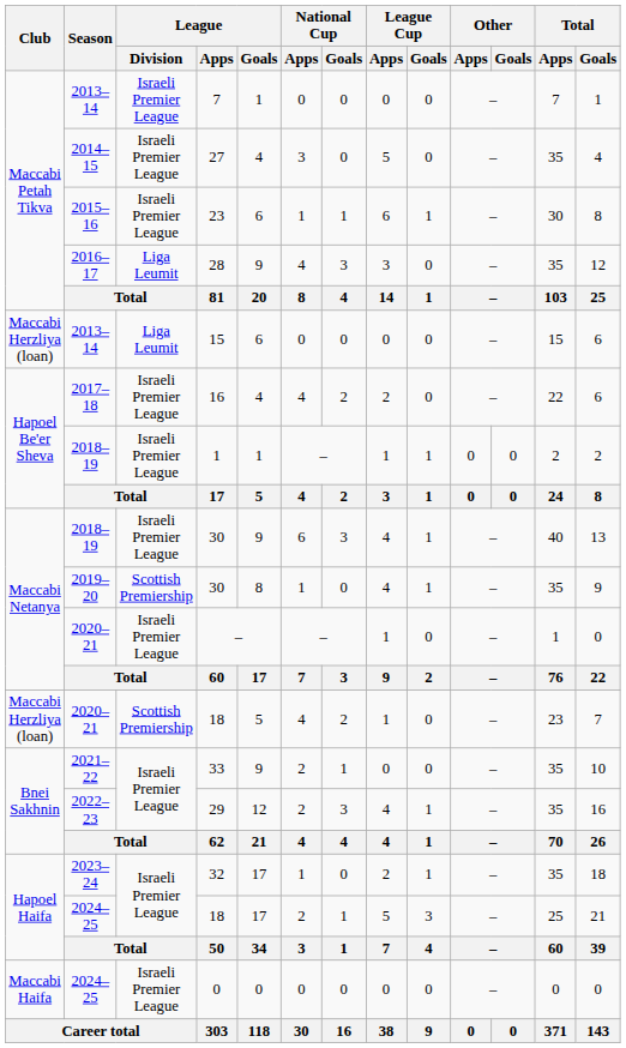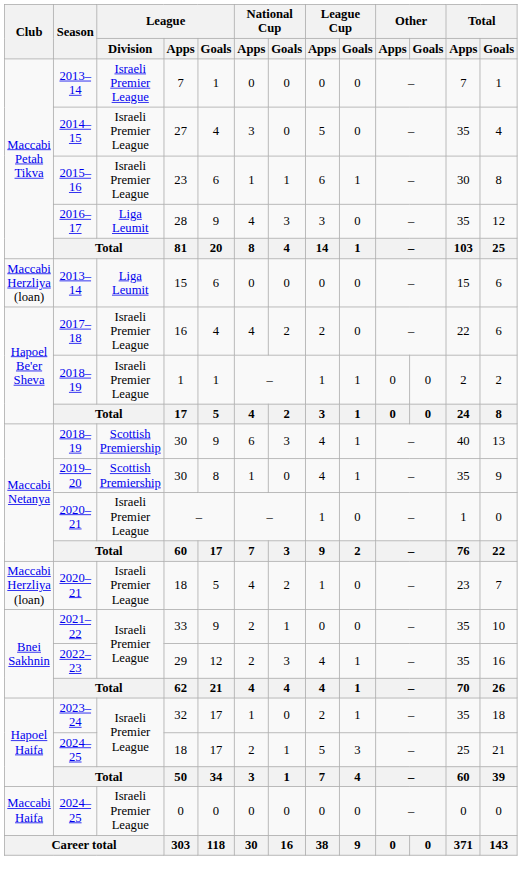2018–19 / 30 | League / Division: Israeli Premier League -> Scottish Premiership
2020–21 / 18 | League / Division: Scottish Premiership -> Israeli Premier League
